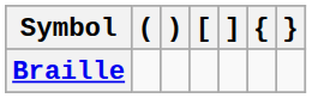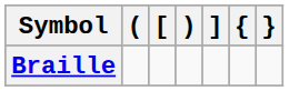columns swapped: ) <-> [
